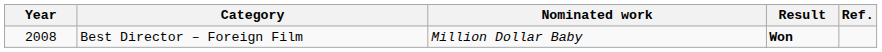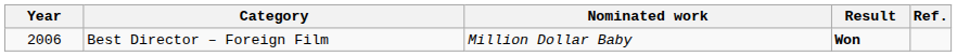Best Director – Foreign Film | Year: 2008 -> 2006
